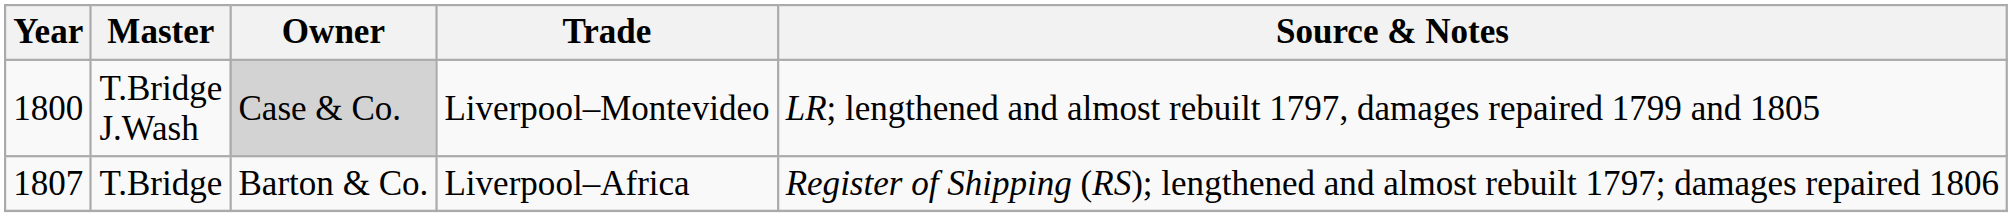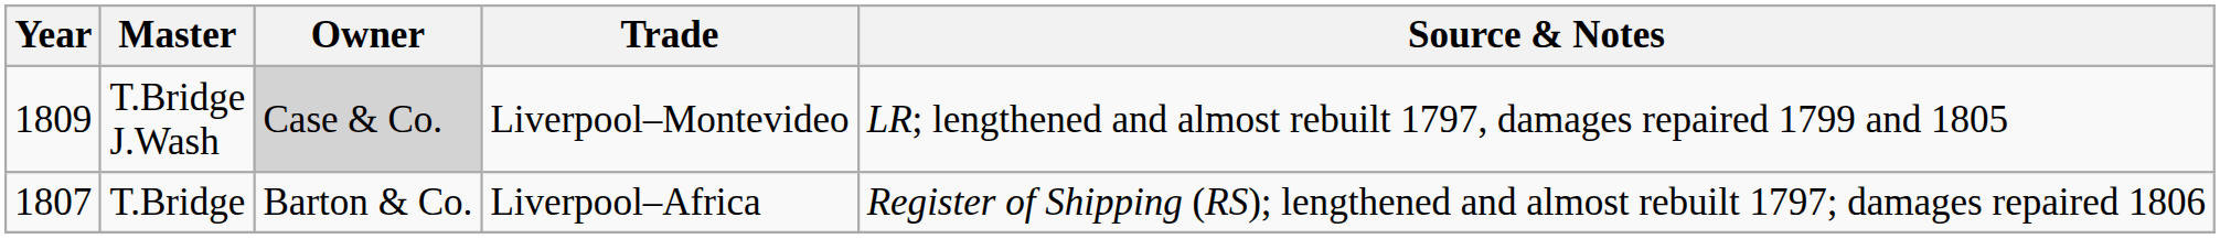T.Bridge J.Wash | Year: 1800 -> 1809
